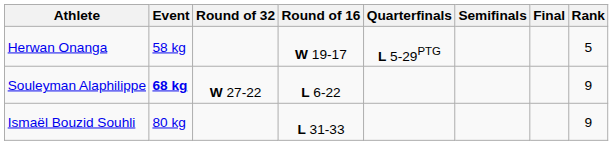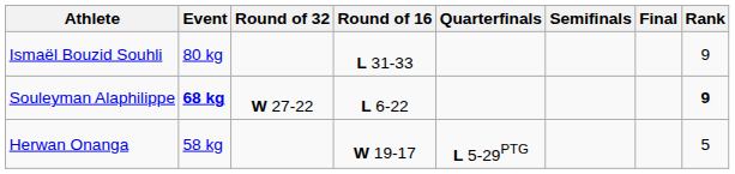rows swapped: Herwan Onanga <-> Ismaël Bouzid Souhli
Souleyman Alaphilippe | Rank: normal -> bold
